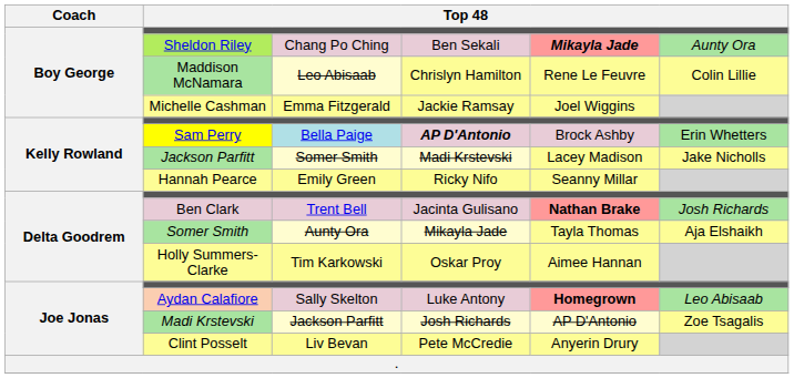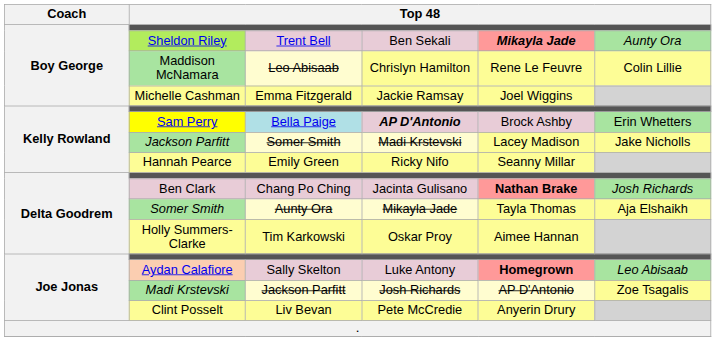Sheldon Riley | column 3: Chang Po Ching -> Trent Bell
Ben Clark | column 3: Trent Bell -> Chang Po Ching
